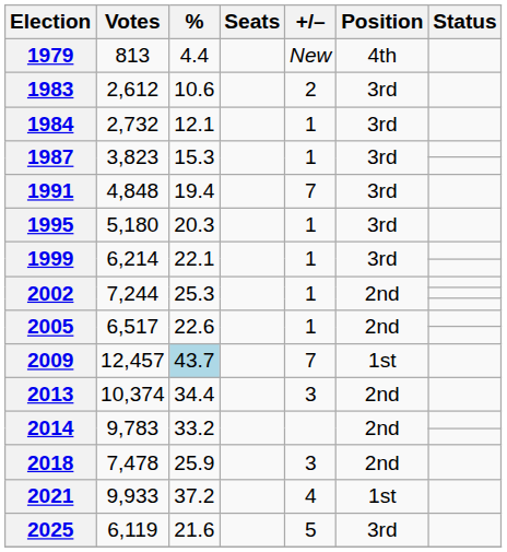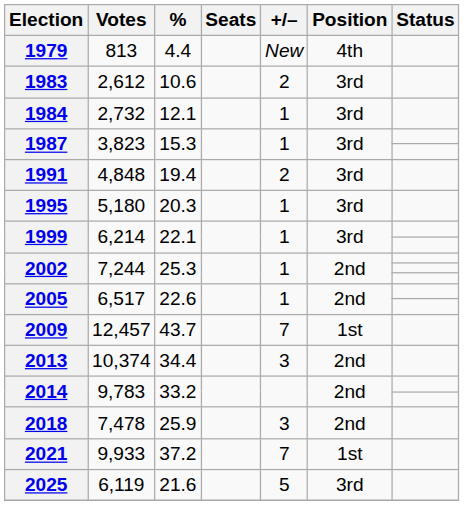1991 | +/–: 7 -> 2
2009 | %: lightblue background -> no background
2021 | +/–: 4 -> 7
